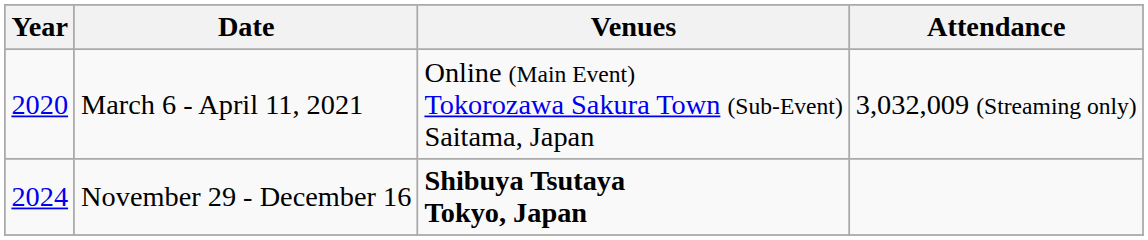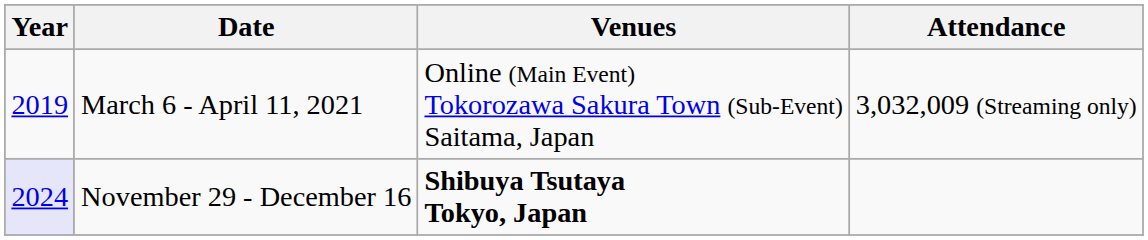March 6 - April 11, 2021 | Year: 2020 -> 2019
November 29 - December 16 | Year: no background -> lavender background
